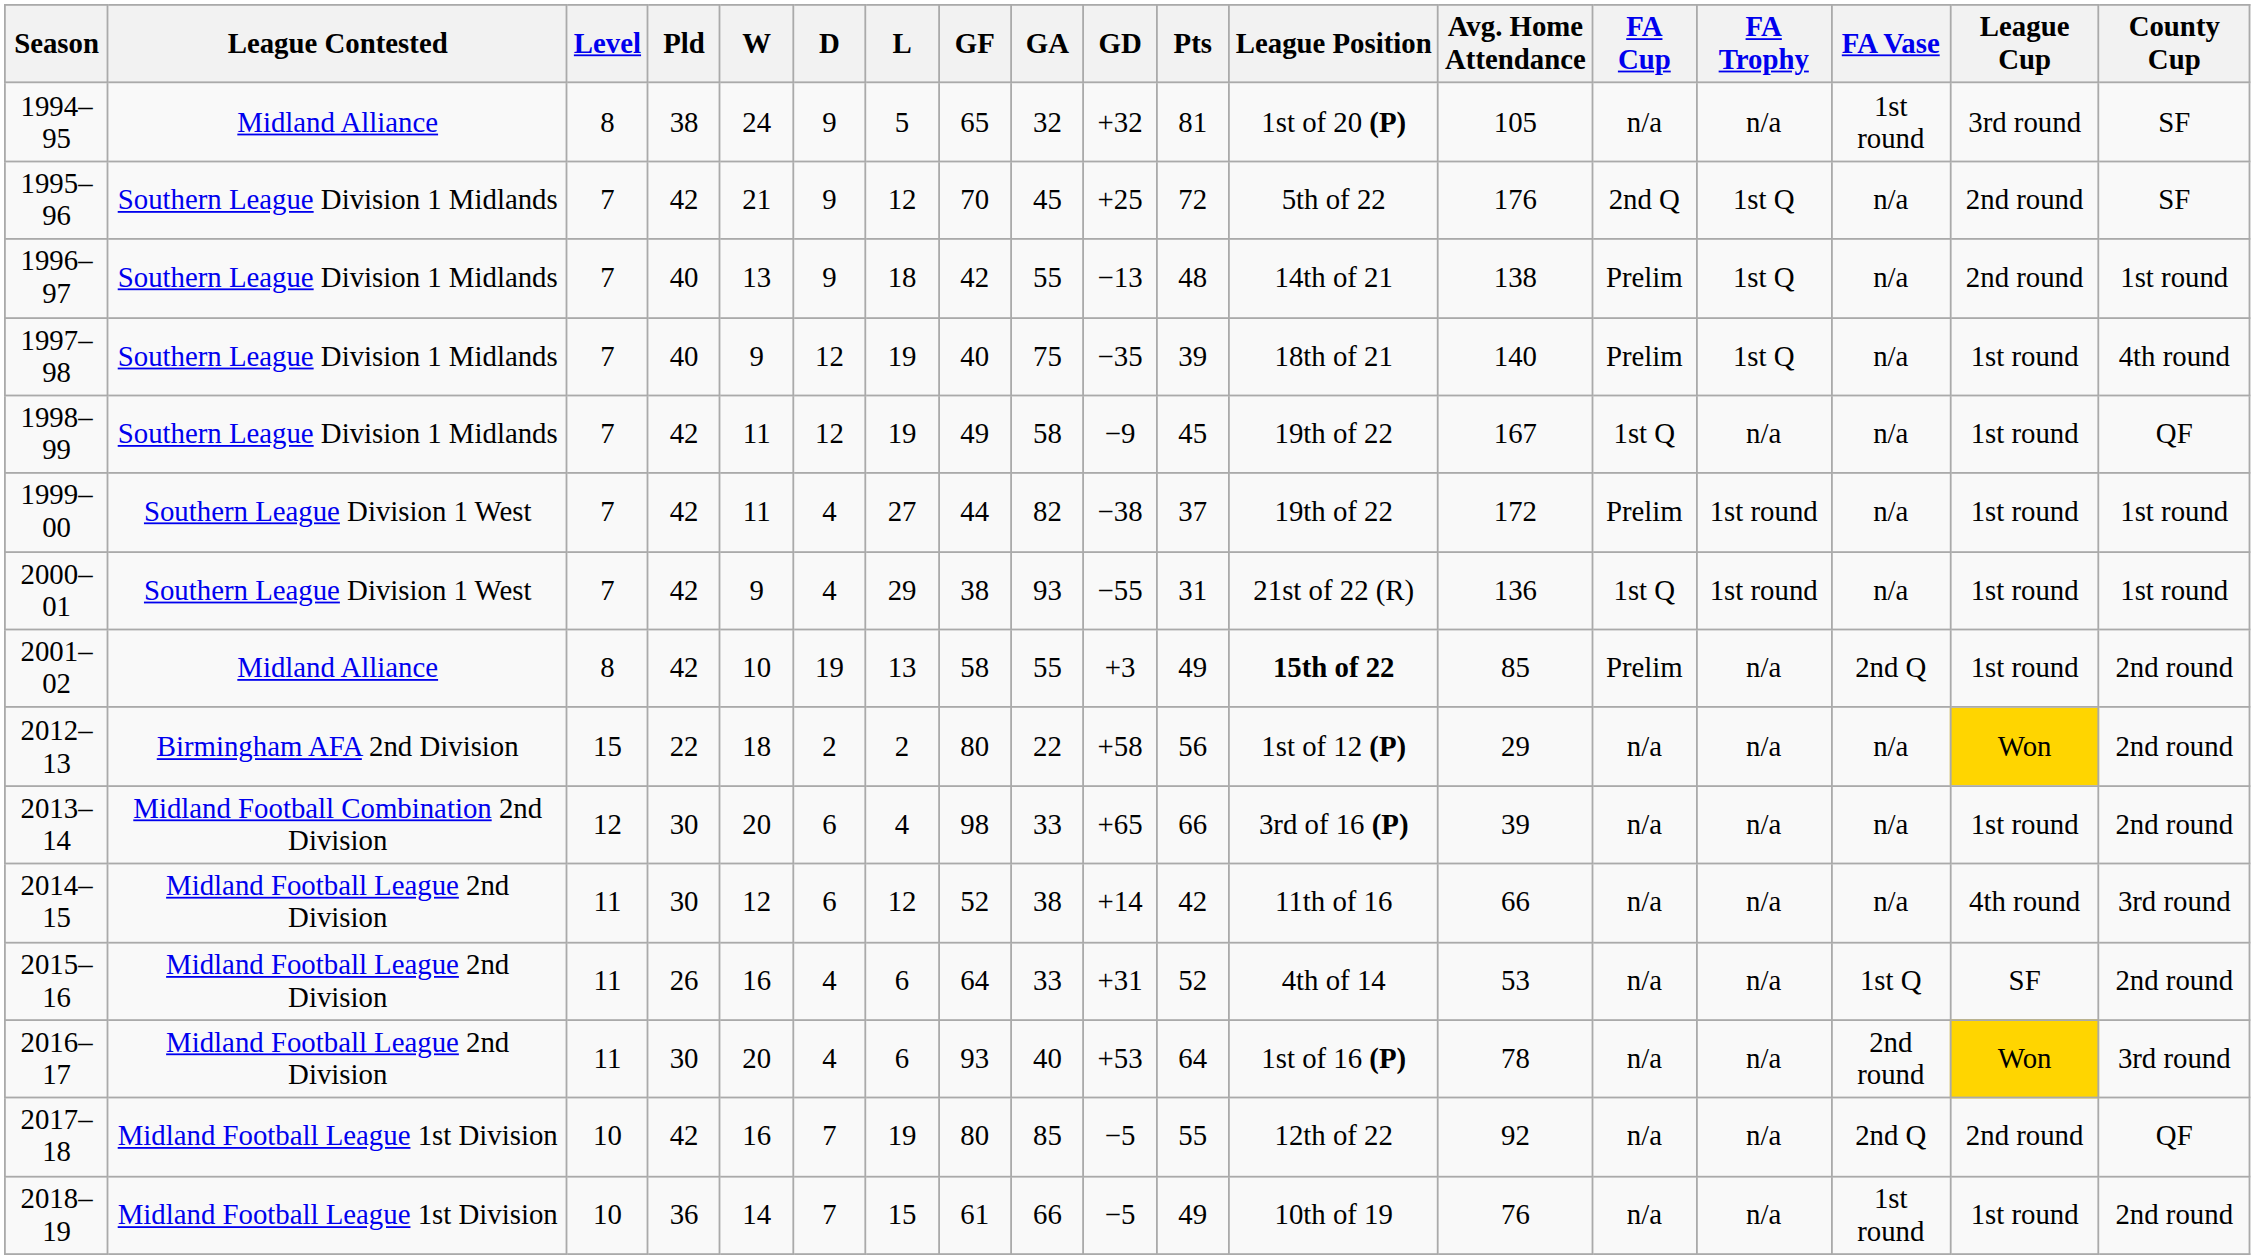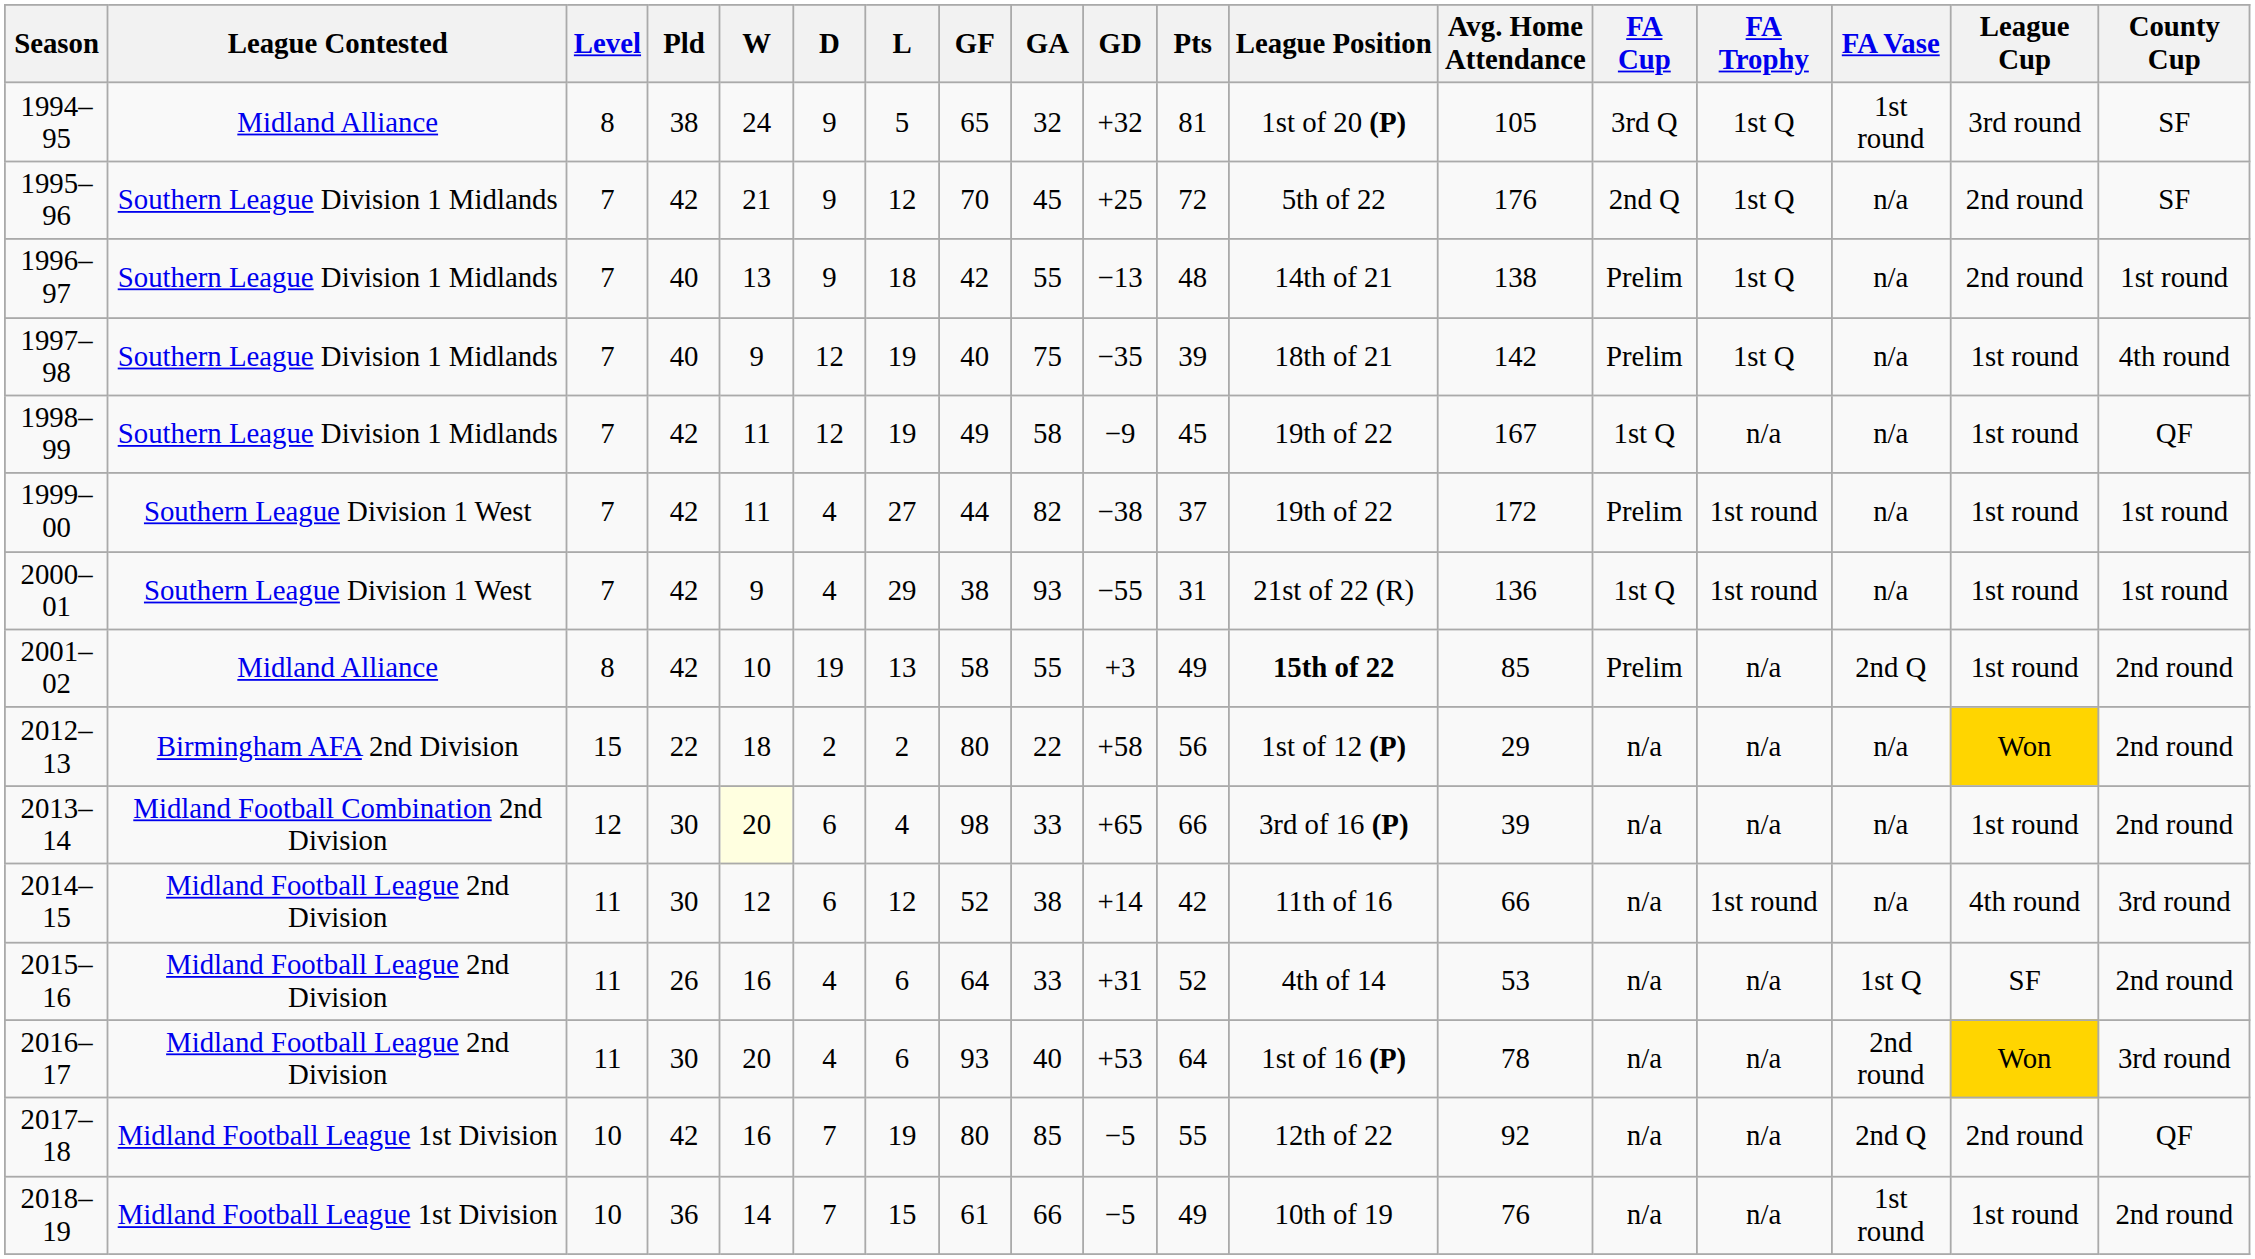1994–95 | FA Cup: n/a -> 3rd Q
1994–95 | FA Trophy: n/a -> 1st Q
1997–98 | Avg. Home Attendance: 140 -> 142
2013–14 | W: no background -> lightyellow background
2014–15 | FA Trophy: n/a -> 1st round
